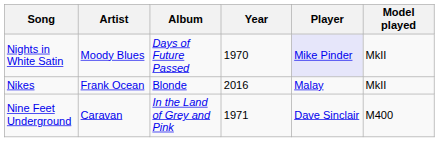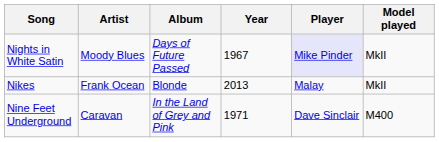Nights in White Satin | Year: 1970 -> 1967
Nikes | Year: 2016 -> 2013
